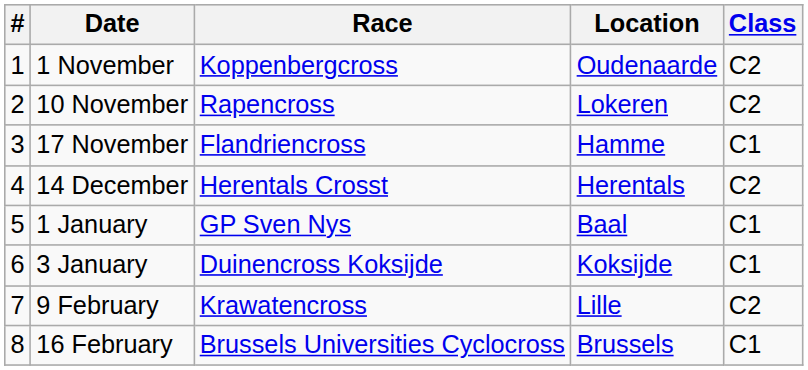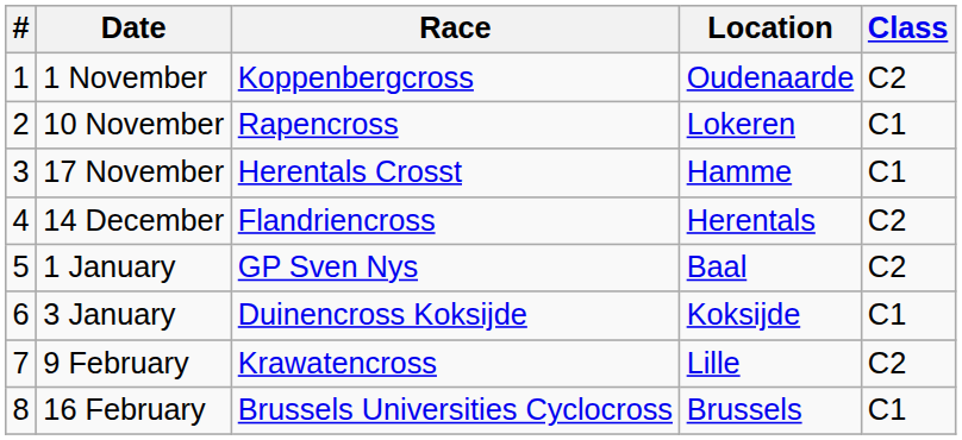10 November | Class: C2 -> C1
17 November | Race: Flandriencross -> Herentals Crosst
14 December | Race: Herentals Crosst -> Flandriencross
1 January | Class: C1 -> C2
